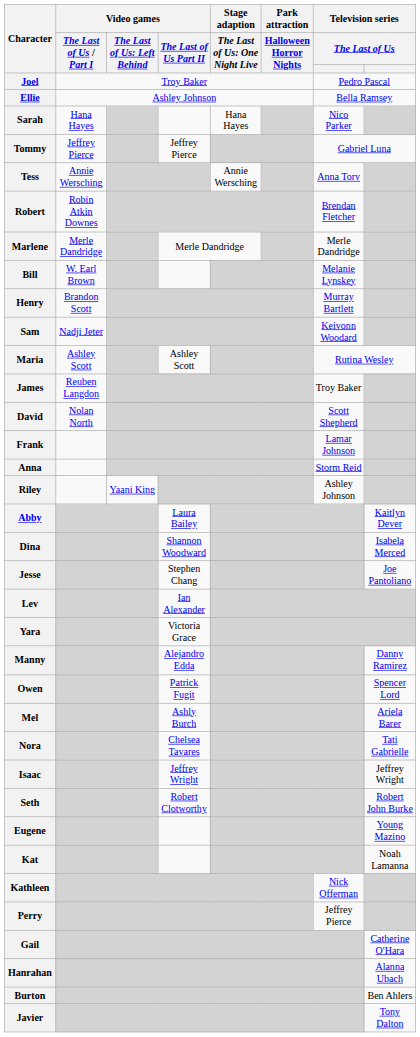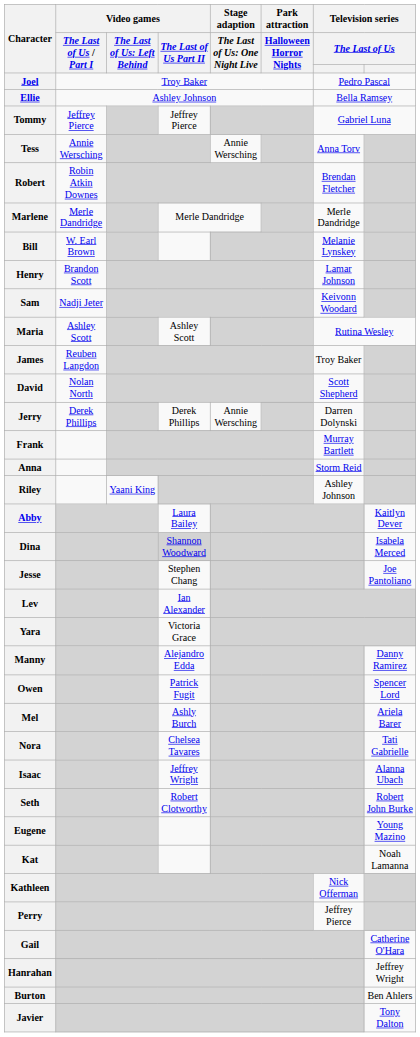- row: Sarah | Hana Hayes | Hana Hayes | Nico Parker
Henry | column 7: Murray Bartlett -> Lamar Johnson
+ row: Jerry | Derek Phillips | Derek Phillips | Annie Wersching | Darren Dolynski
Frank | column 7: Lamar Johnson -> Murray Bartlett
Dina | Video games / The Last of Us Part II: no background -> lightgrey background
Isaac | column 8: Jeffrey Wright -> Alanna Ubach
Hanrahan | column 8: Alanna Ubach -> Jeffrey Wright
